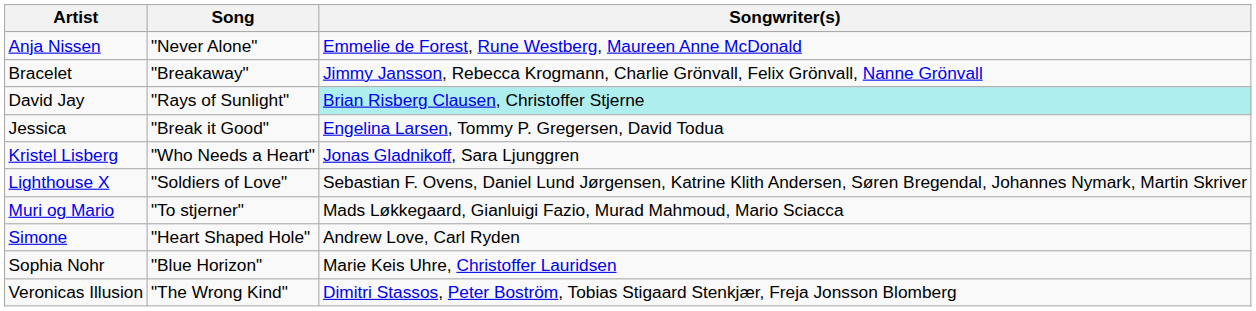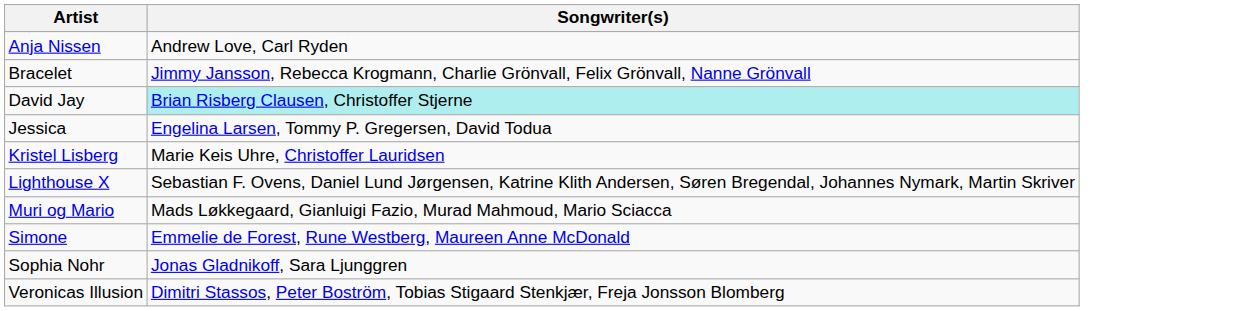- column: Song | "Never Alone" | "Breakaway" | "Rays of Sunlight" | "Break it Good" | "Who Needs a Heart" | "Soldiers of Love" | "To stjerner" | "Heart Shaped Hole" | "Blue Horizon" | "The Wrong Kind"
Anja Nissen | Songwriter(s): Emmelie de Forest, Rune Westberg, Maureen Anne McDonald -> Andrew Love, Carl Ryden
Kristel Lisberg | Songwriter(s): Jonas Gladnikoff, Sara Ljunggren -> Marie Keis Uhre, Christoffer Lauridsen
Simone | Songwriter(s): Andrew Love, Carl Ryden -> Emmelie de Forest, Rune Westberg, Maureen Anne McDonald
Sophia Nohr | Songwriter(s): Marie Keis Uhre, Christoffer Lauridsen -> Jonas Gladnikoff, Sara Ljunggren
